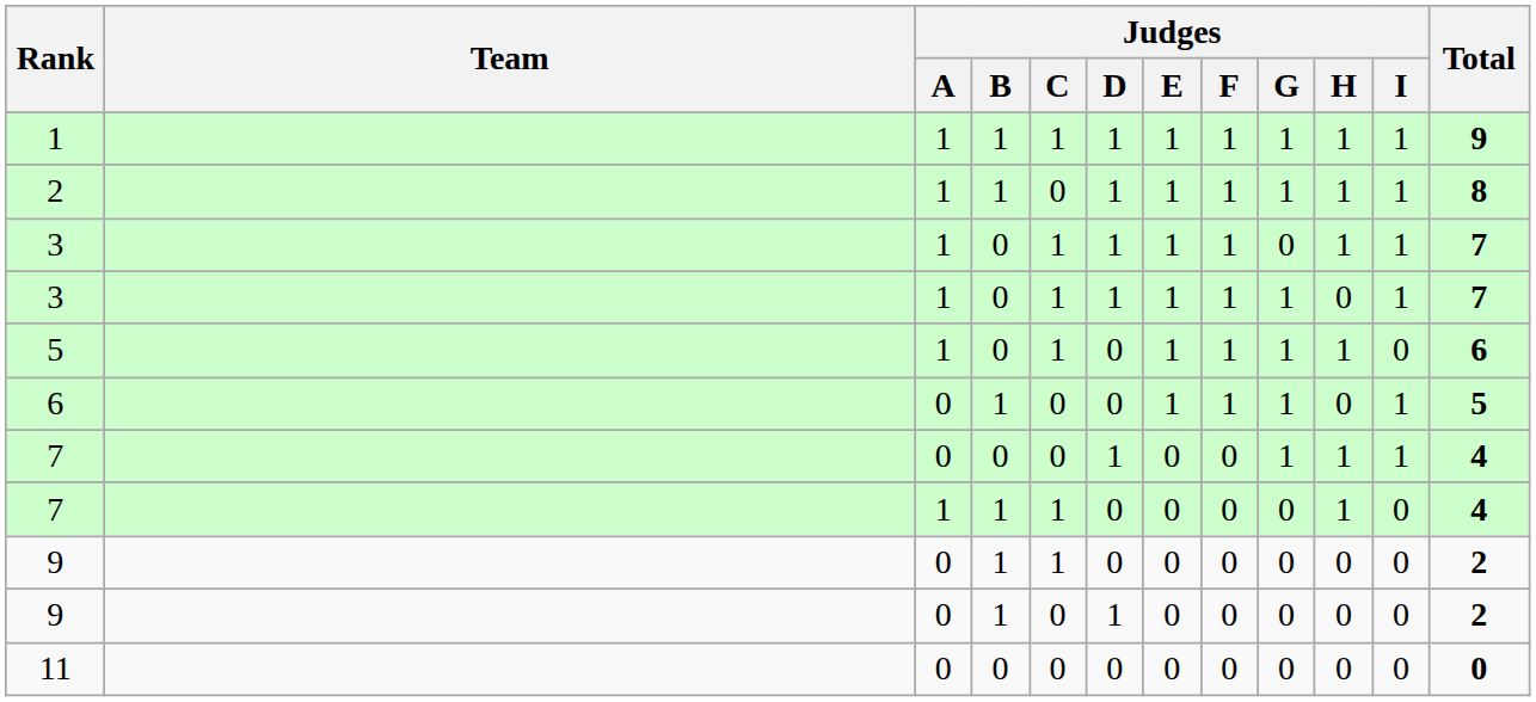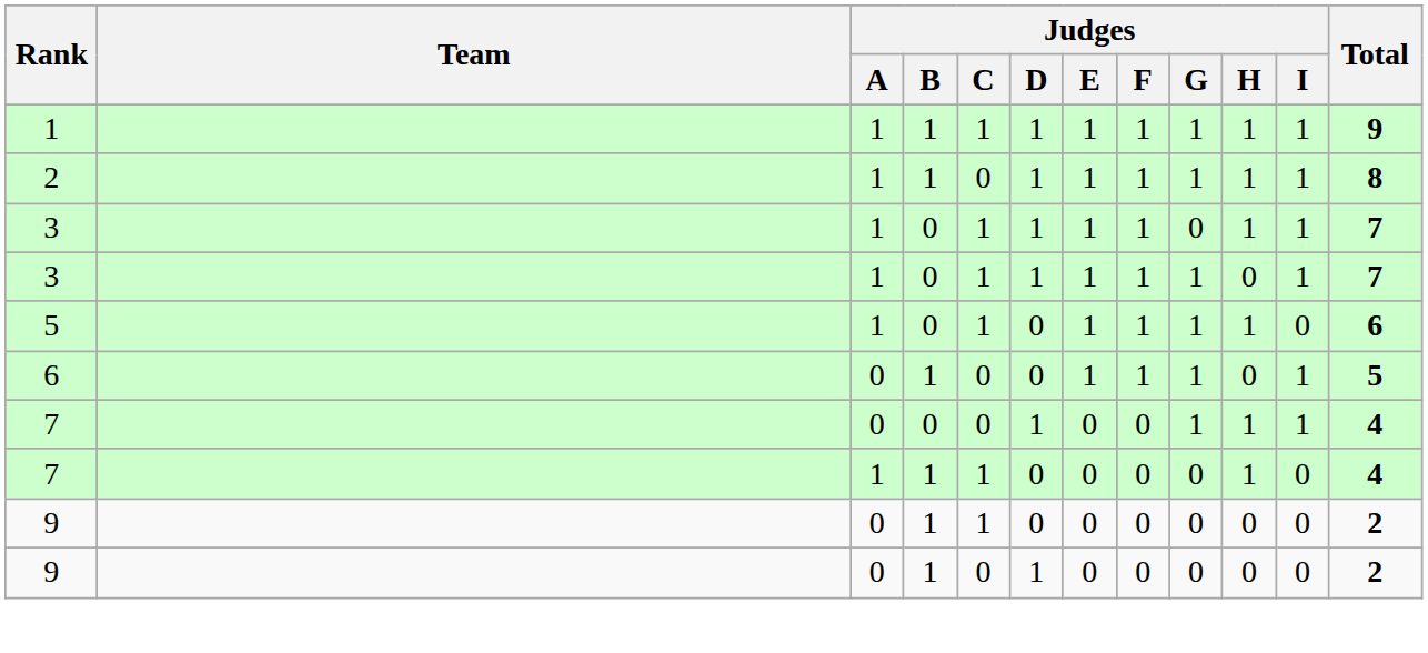- row: 11 | 0 | 0 | 0 | 0 | 0 | 0 | 0 | 0 | 0 | 0
